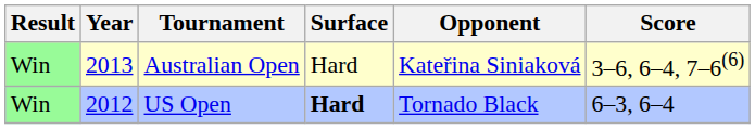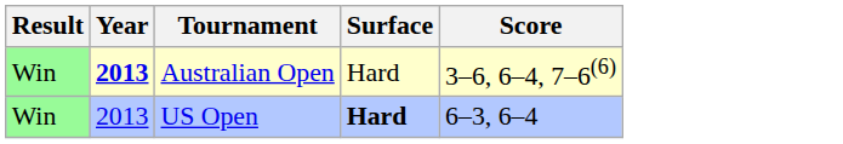- column: Opponent | Kateřina Siniaková | Tornado Black
Australian Open | Year: normal -> bold
US Open | Year: 2012 -> 2013
